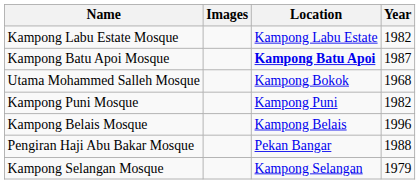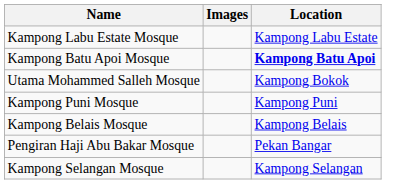- column: Year | 1982 | 1987 | 1968 | 1982 | 1996 | 1988 | 1979
